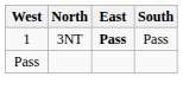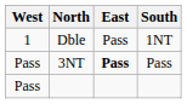+ row: 1 | Dble | Pass | 1NT
3NT | West: 1 -> Pass
